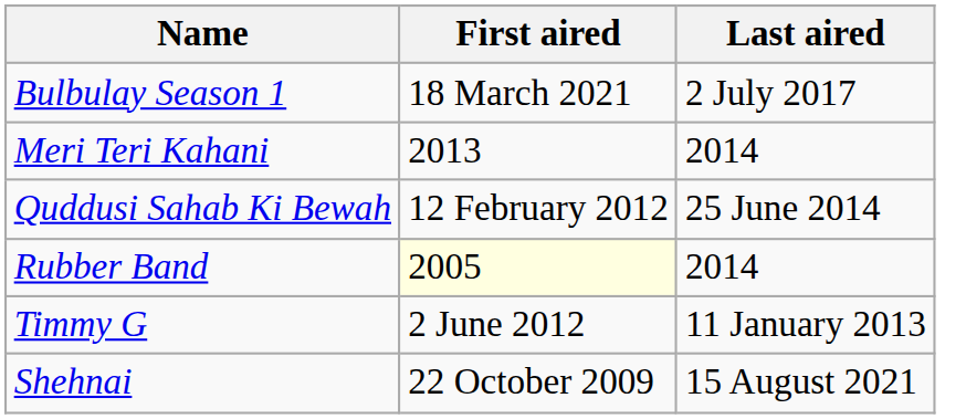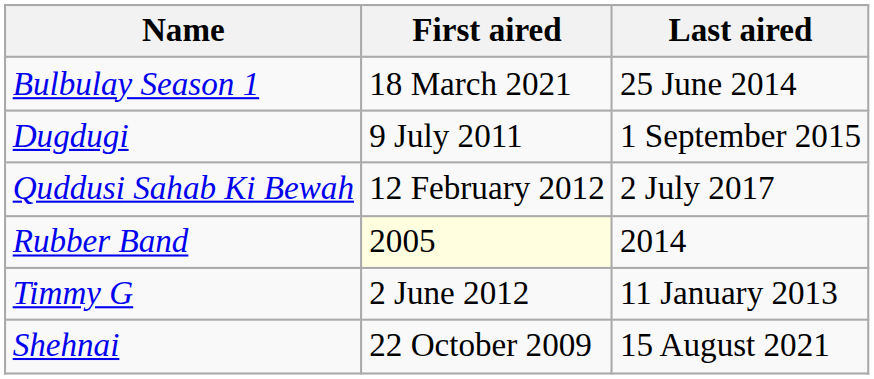Bulbulay Season 1 | Last aired: 2 July 2017 -> 25 June 2014
+ row: Dugdugi | 9 July 2011 | 1 September 2015
- row: Meri Teri Kahani | 2013 | 2014
Quddusi Sahab Ki Bewah | Last aired: 25 June 2014 -> 2 July 2017
